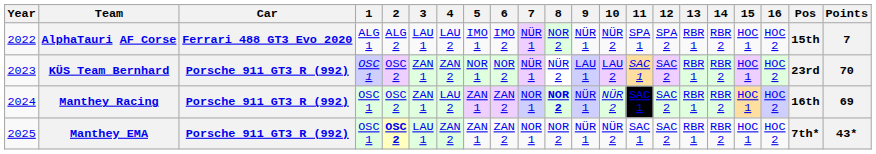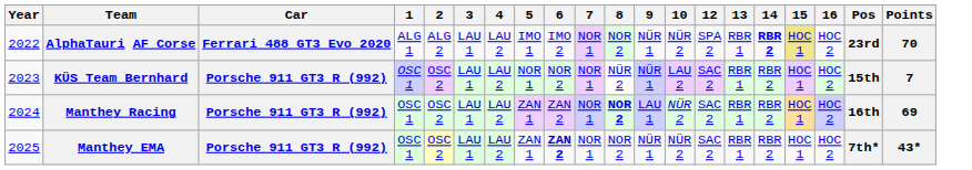- column: 11 | SPA 1 | SAC 1 | SAC 1 | SAC 1
AlphaTauri AF Corse | 7: NÜR 1 -> NOR 1
AlphaTauri AF Corse | 14: normal -> bold
AlphaTauri AF Corse | 15: no background -> khaki background
AlphaTauri AF Corse | Pos: 15th -> 23rd
AlphaTauri AF Corse | Points: 7 -> 70
KÜS Team Bernhard | 3: ZAN 1 -> LAU 1
KÜS Team Bernhard | 4: ZAN 2 -> LAU 2
KÜS Team Bernhard | 7: NÜR 1 -> NOR 1
KÜS Team Bernhard | 9: LAU 1 -> NÜR 1
KÜS Team Bernhard | Pos: 23rd -> 15th
KÜS Team Bernhard | Points: 70 -> 7
Manthey Racing | 3: ZAN 1 -> LAU 1
Manthey Racing | 9: NÜR 1 -> LAU 1
Manthey EMA | 2: bold -> normal
Manthey EMA | 4: ZAN 2 -> LAU 2
Manthey EMA | 6: normal -> bold
